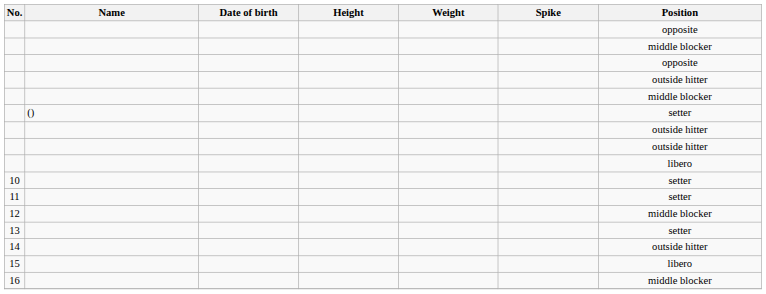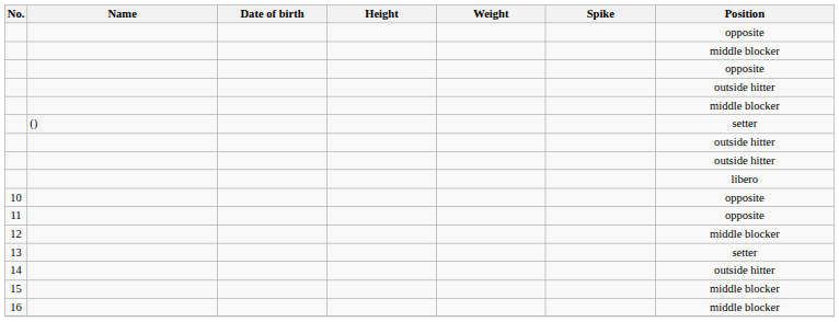10 | Position: setter -> opposite
11 | Position: setter -> opposite
15 | Position: libero -> middle blocker
